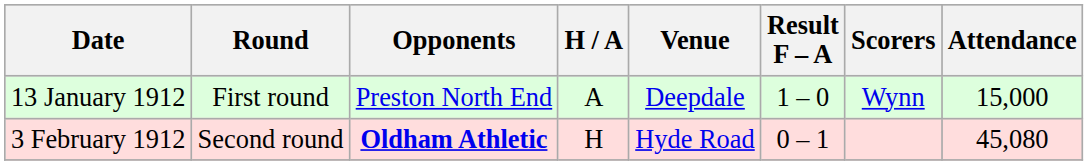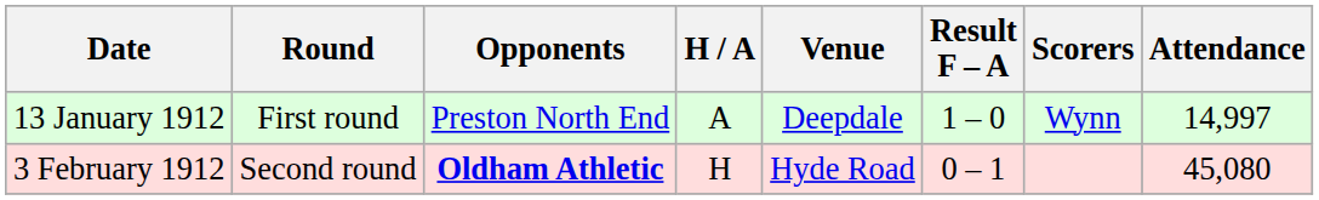13 January 1912 | Attendance: 15,000 -> 14,997
